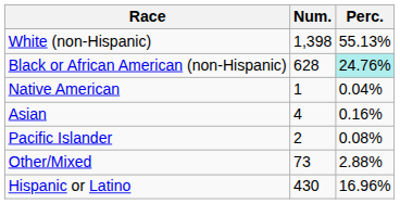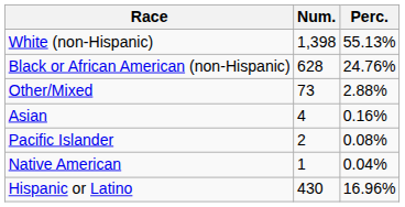Black or African American (non-Hispanic) | Perc.: paleturquoise background -> no background
rows swapped: Native American <-> Other/Mixed
